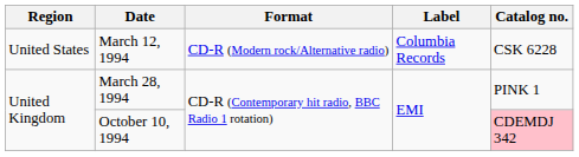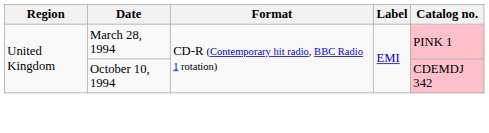- row: United States | March 12, 1994 | CD-R (Modern rock/Alternative radio) | Columbia Records | CSK 6228
March 28, 1994 | Catalog no.: no background -> pink background
